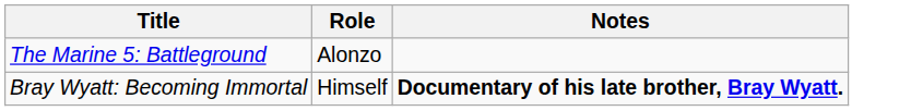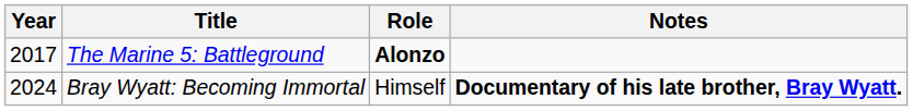+ column: Year | 2017 | 2024
The Marine 5: Battleground | Role: normal -> bold
